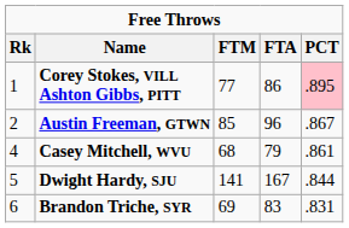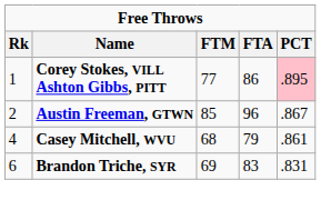- row: 5 | Dwight Hardy, SJU | 141 | 167 | .844
